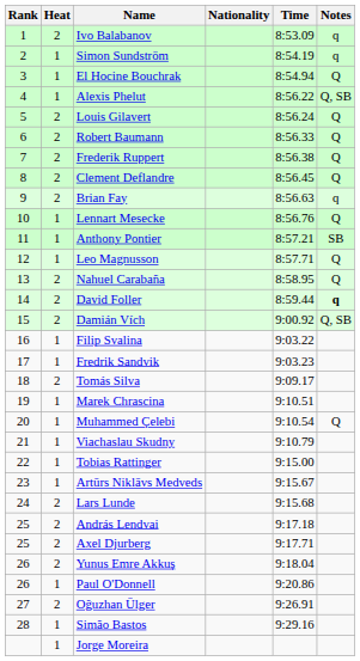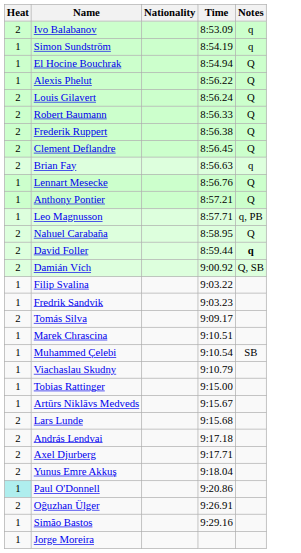- column: Rank | 1 | 2 | 3 | 4 | 5 | 6 | 7 | 8 | 9 | 10 | 11 | 12 | 13 | 14 | 15 | 16 | 17 | 18 | 19 | 20 | 21 | 22 | 23 | 24 | 25 | 25 | 26 | 26 | 27 | 28
Alexis Phelut | Notes: Q, SB -> Q
Anthony Pontier | Notes: SB -> Q
Leo Magnusson | Notes: Q -> q, PB
Muhammed Çelebi | Notes: Q -> SB
Paul O'Donnell | Heat: no background -> paleturquoise background
